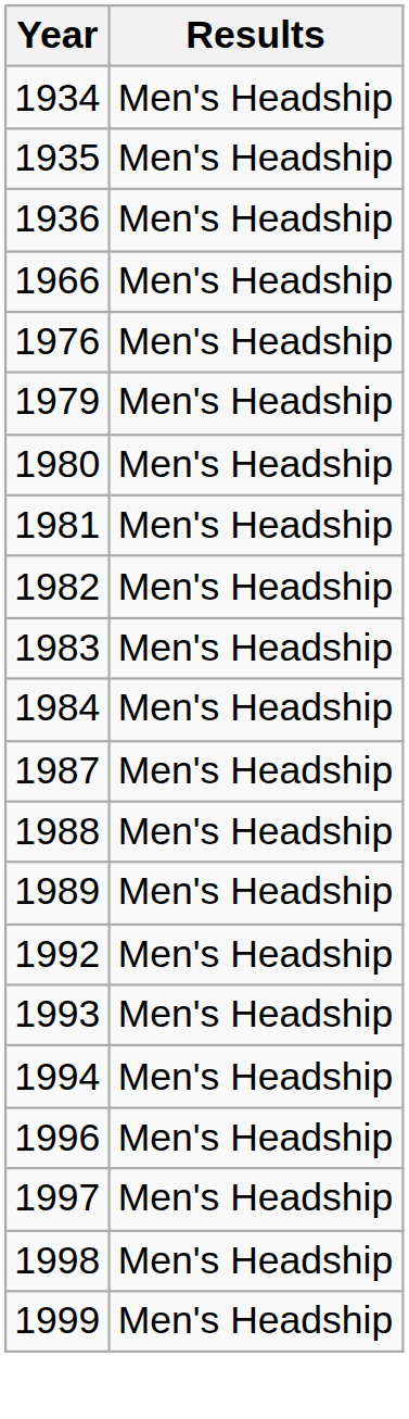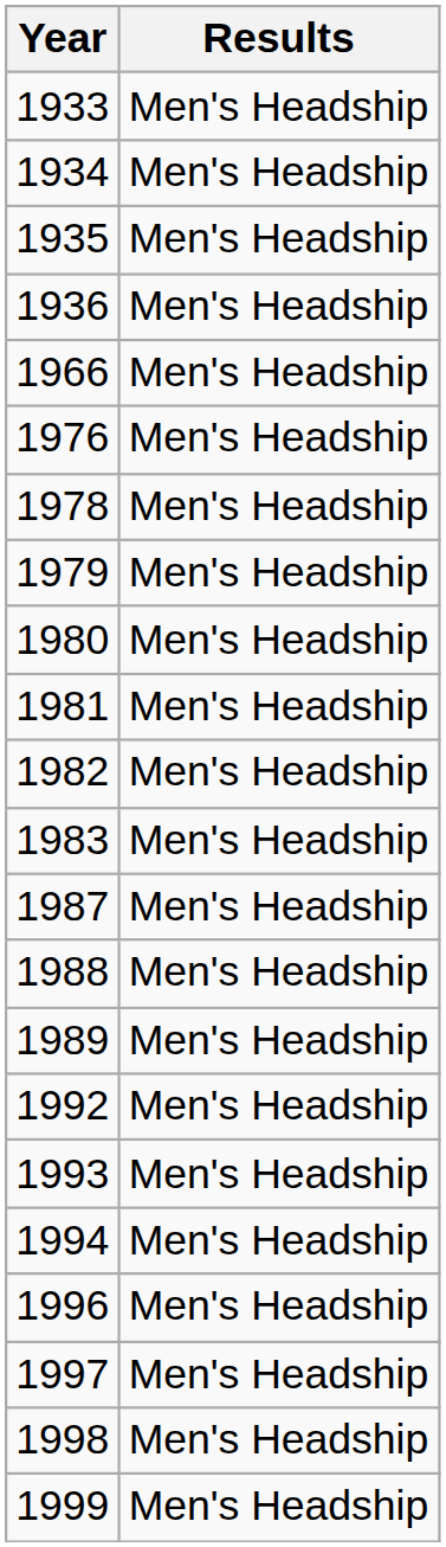+ row: 1933 | Men's Headship
+ row: 1978 | Men's Headship
- row: 1984 | Men's Headship
